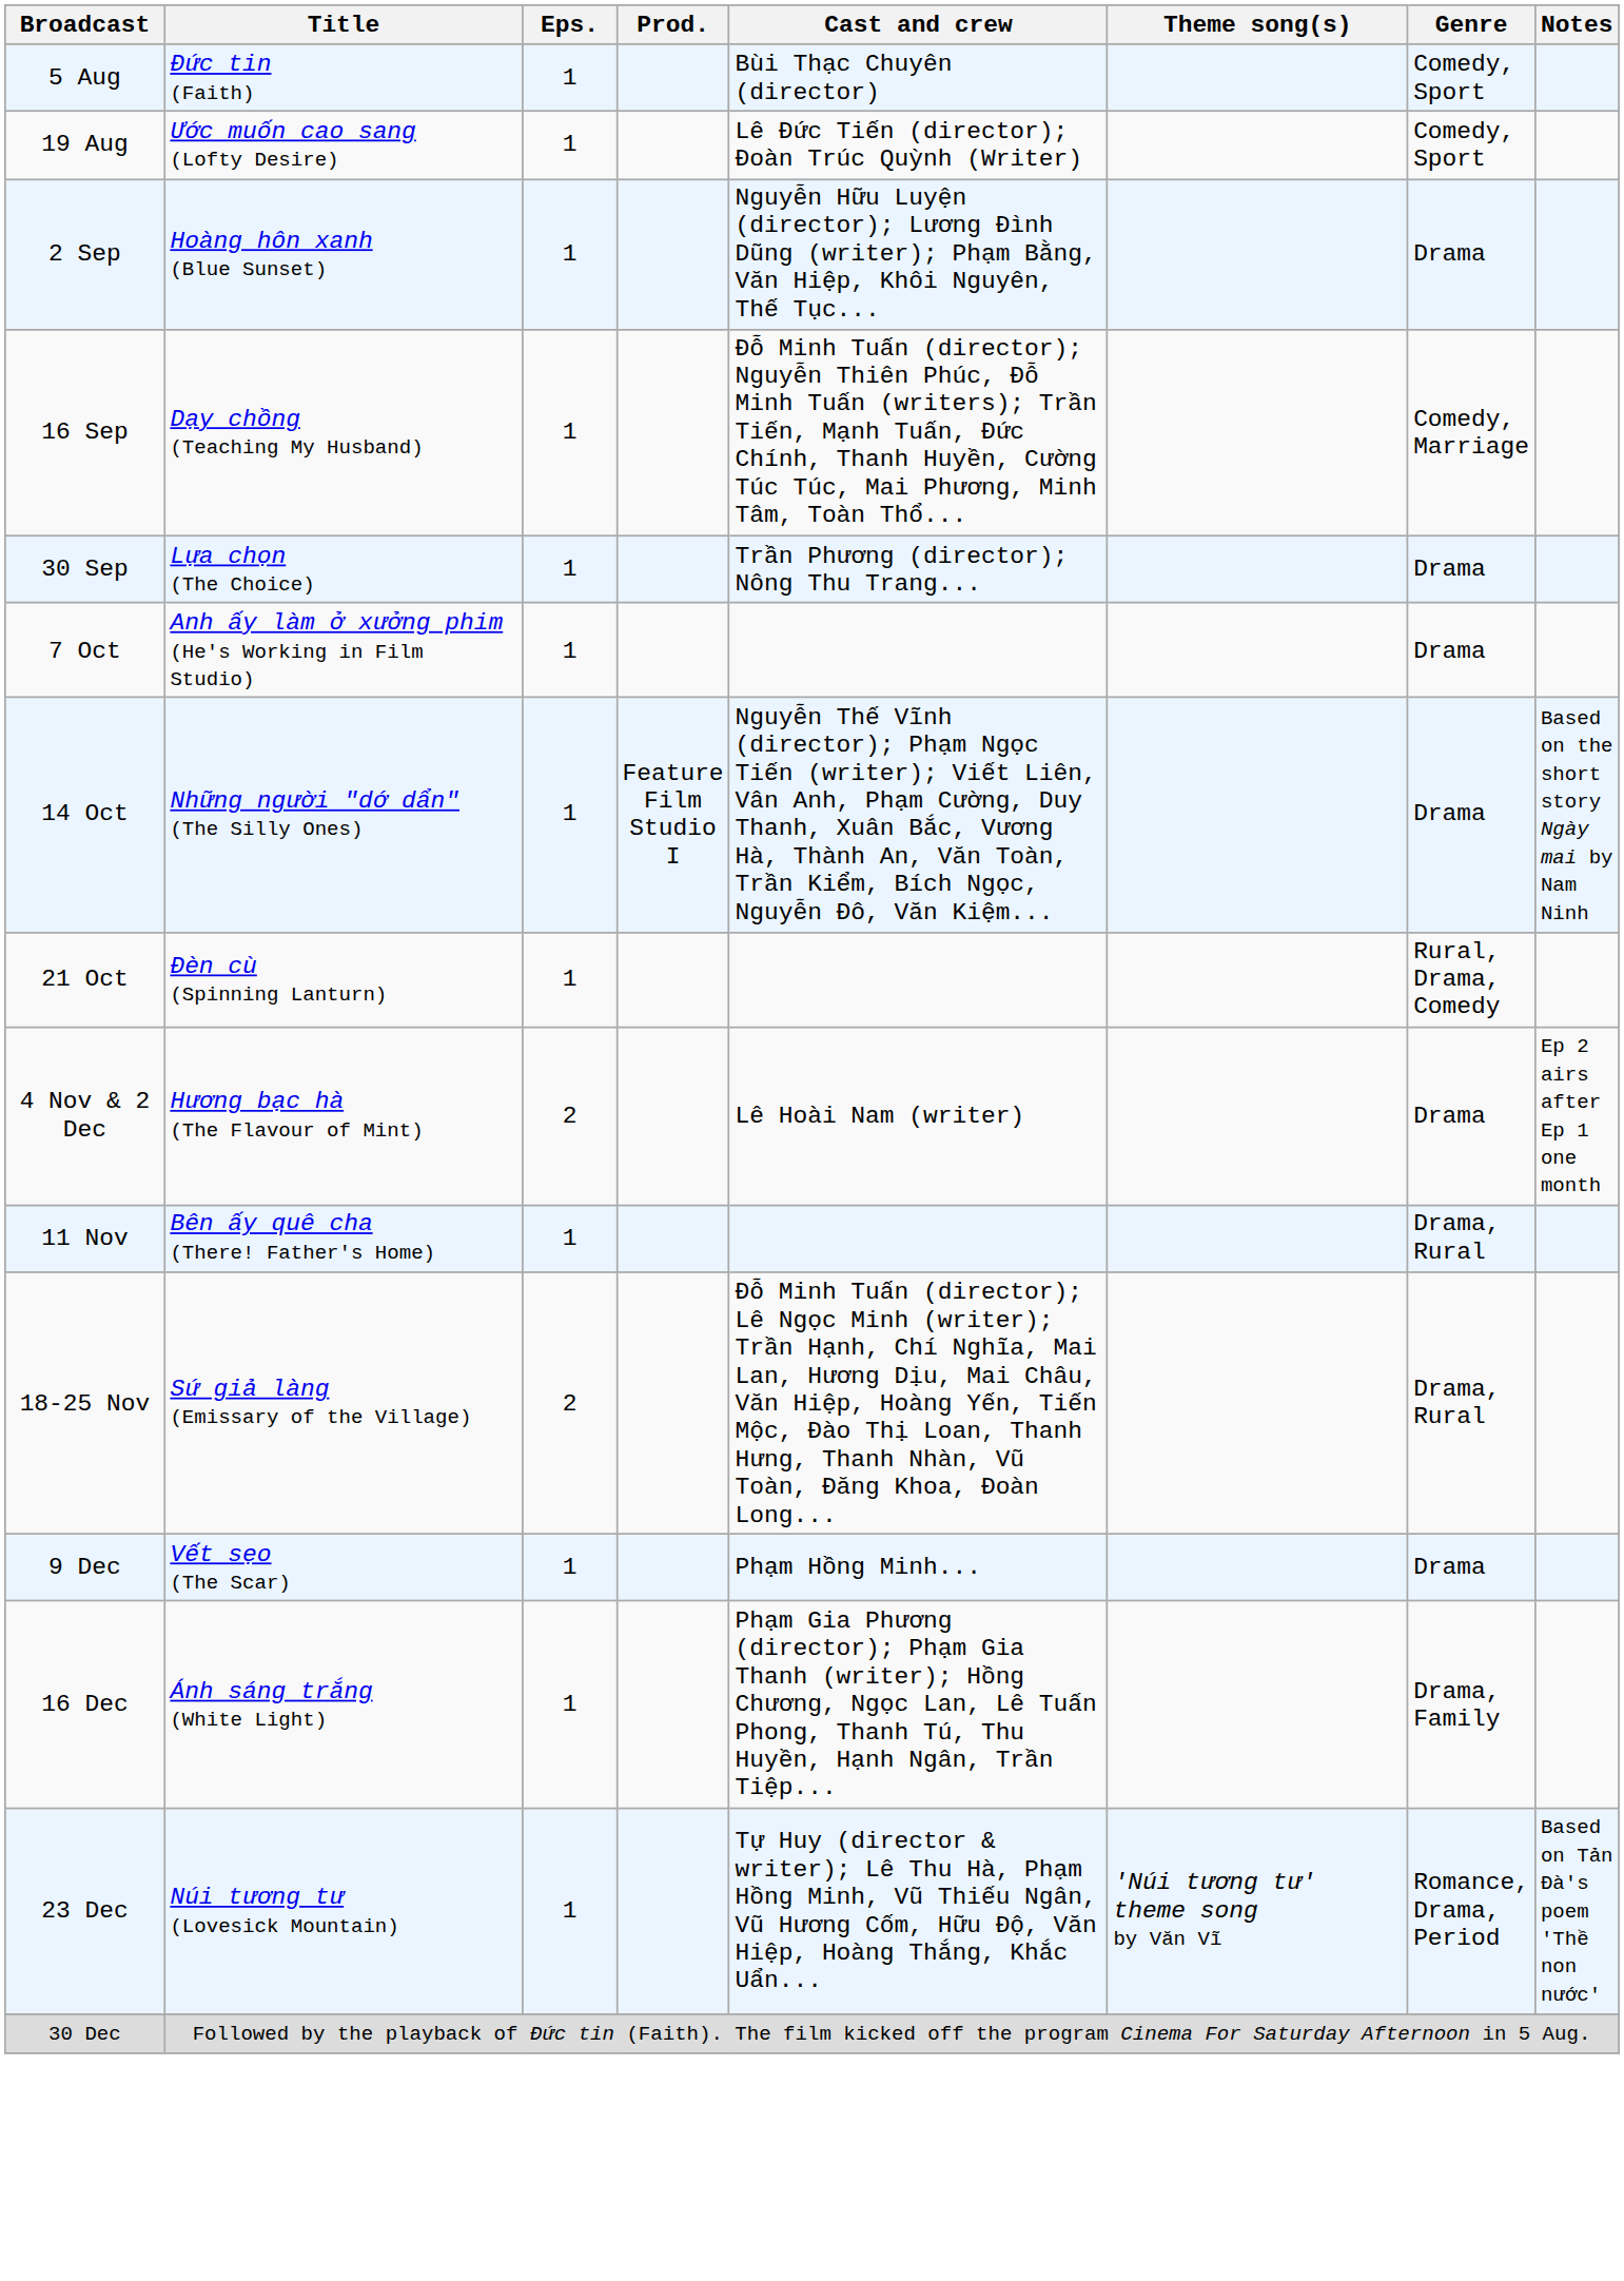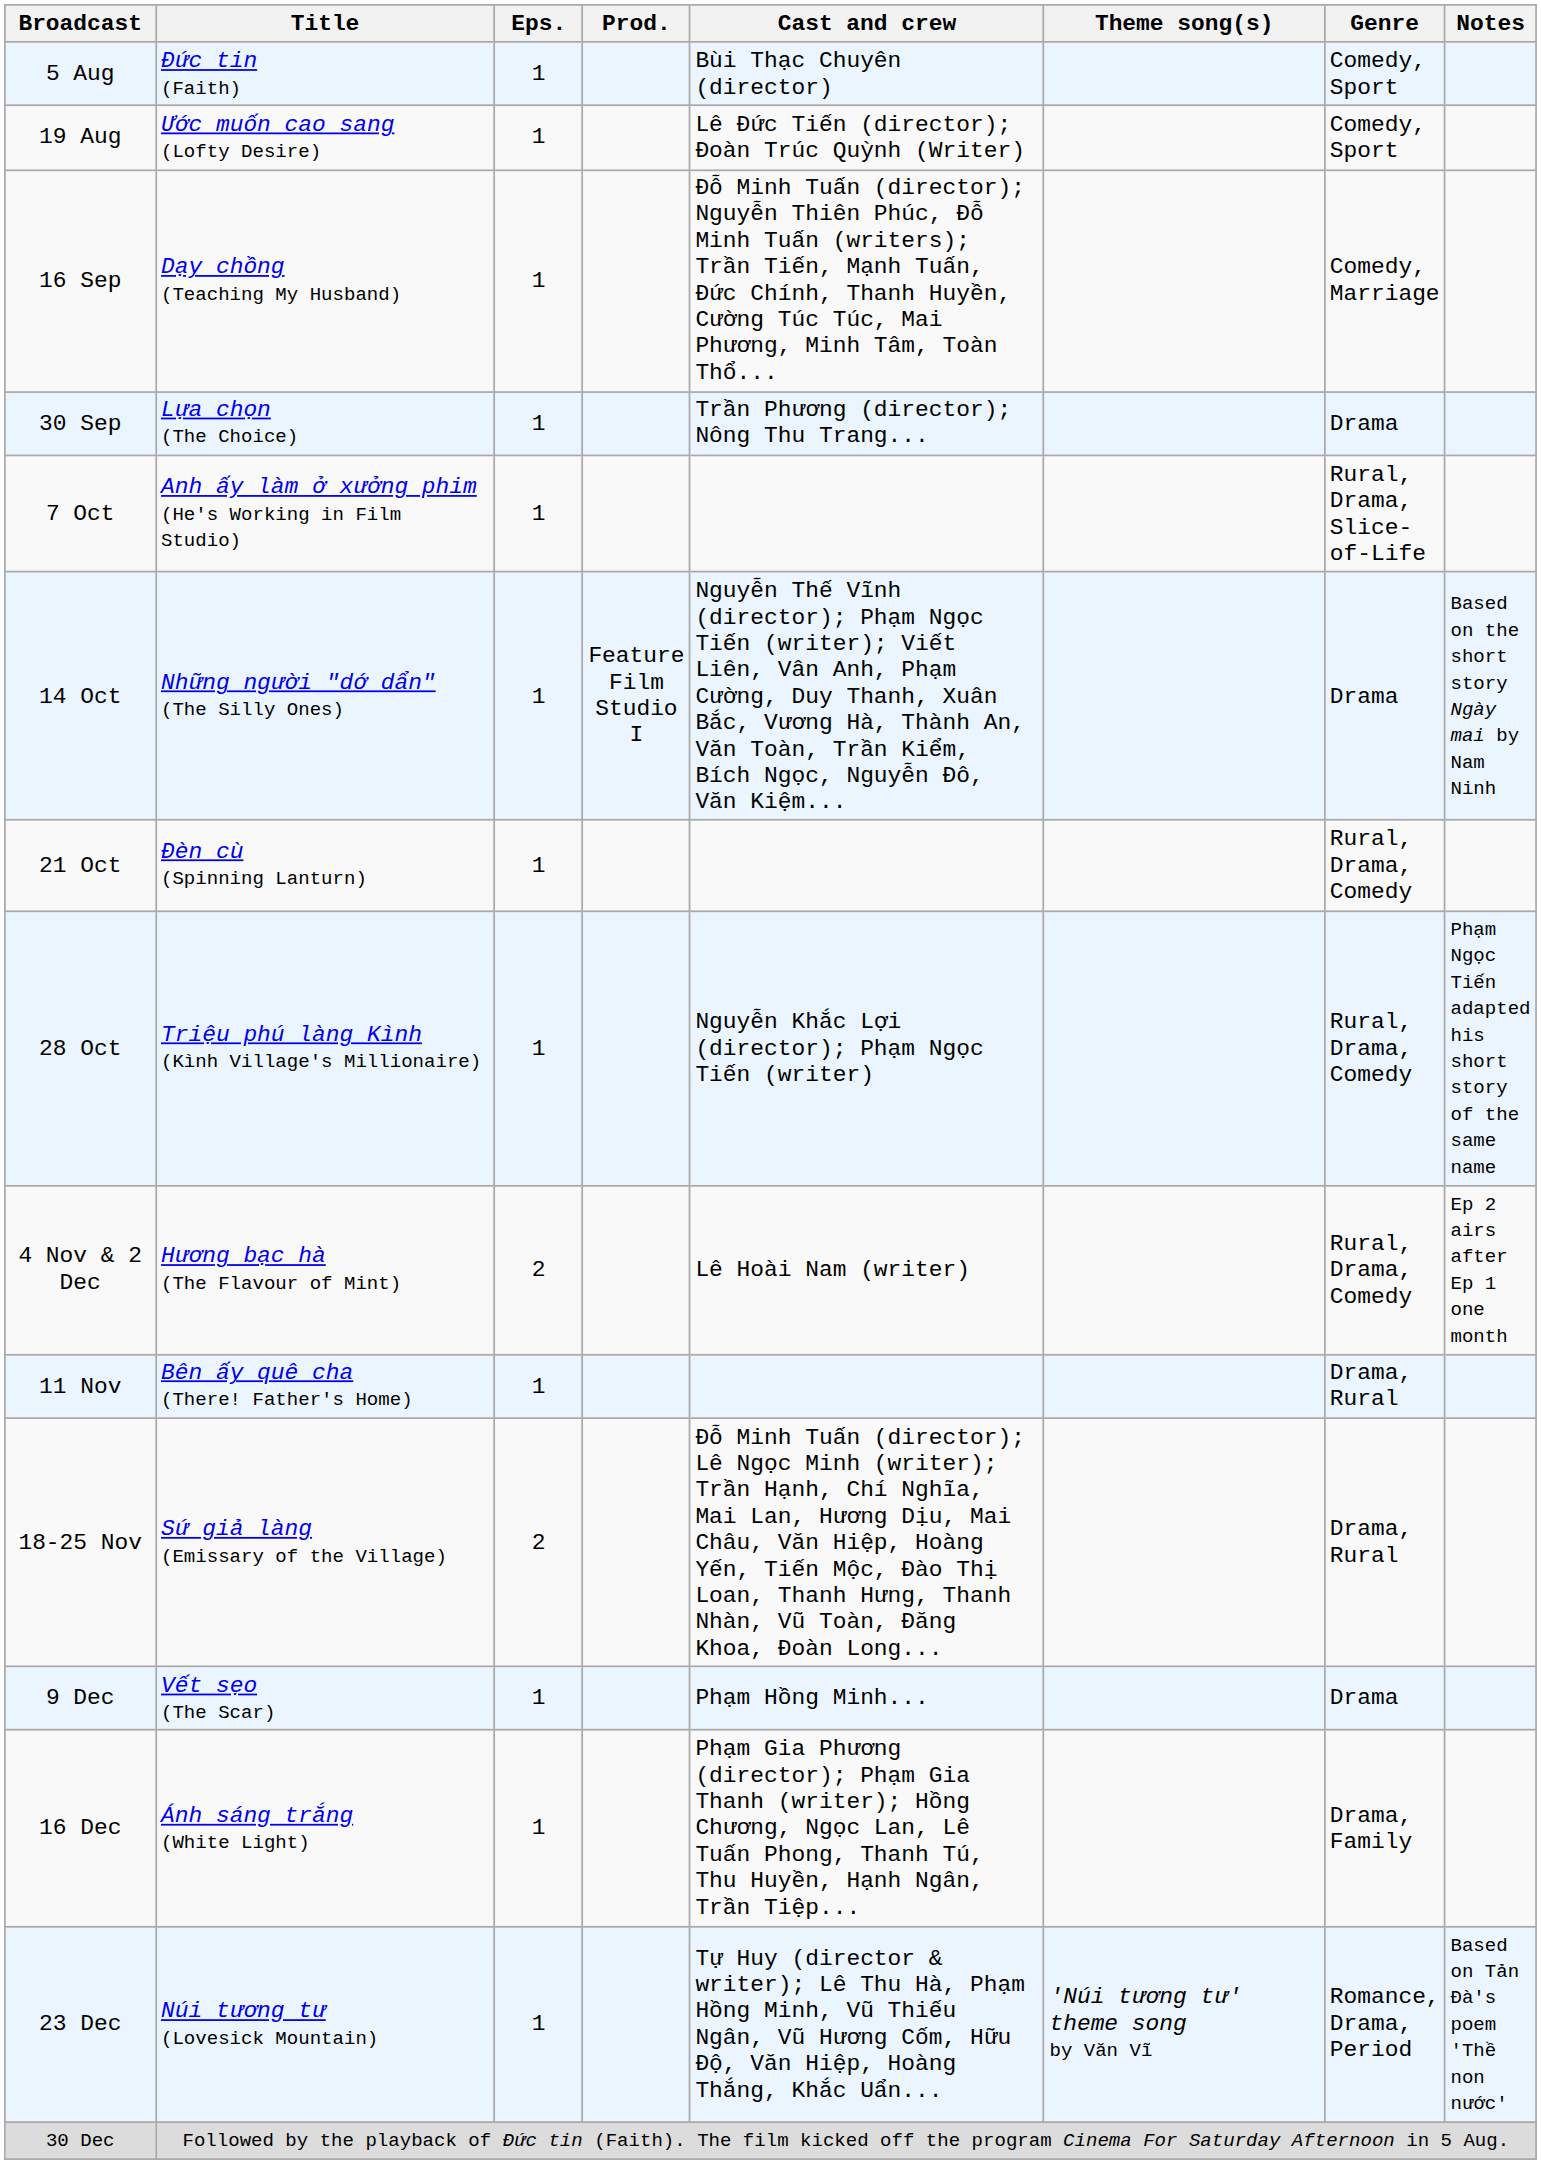- row: 2 Sep | Hoàng hôn xanh (Blue Sunset) | 1 | Nguyễn Hữu Luyện (director); Lương Đình Dũng (writer); Phạm Bằng, Văn Hiệp, Khôi Nguyên, Thế Tục... | Drama
7 Oct | Genre: Drama -> Rural, Drama, Slice-of-Life
+ row: 28 Oct | Triệu phú làng Kình (Kình Village's Millionaire) | 1 | Nguyễn Khắc Lợi (director); Phạm Ngọc Tiến (writer) | Rural, Drama, Comedy | Phạm Ngọc Tiến adapted his short story of the same name
4 Nov & 2 Dec | Genre: Drama -> Rural, Drama, Comedy
